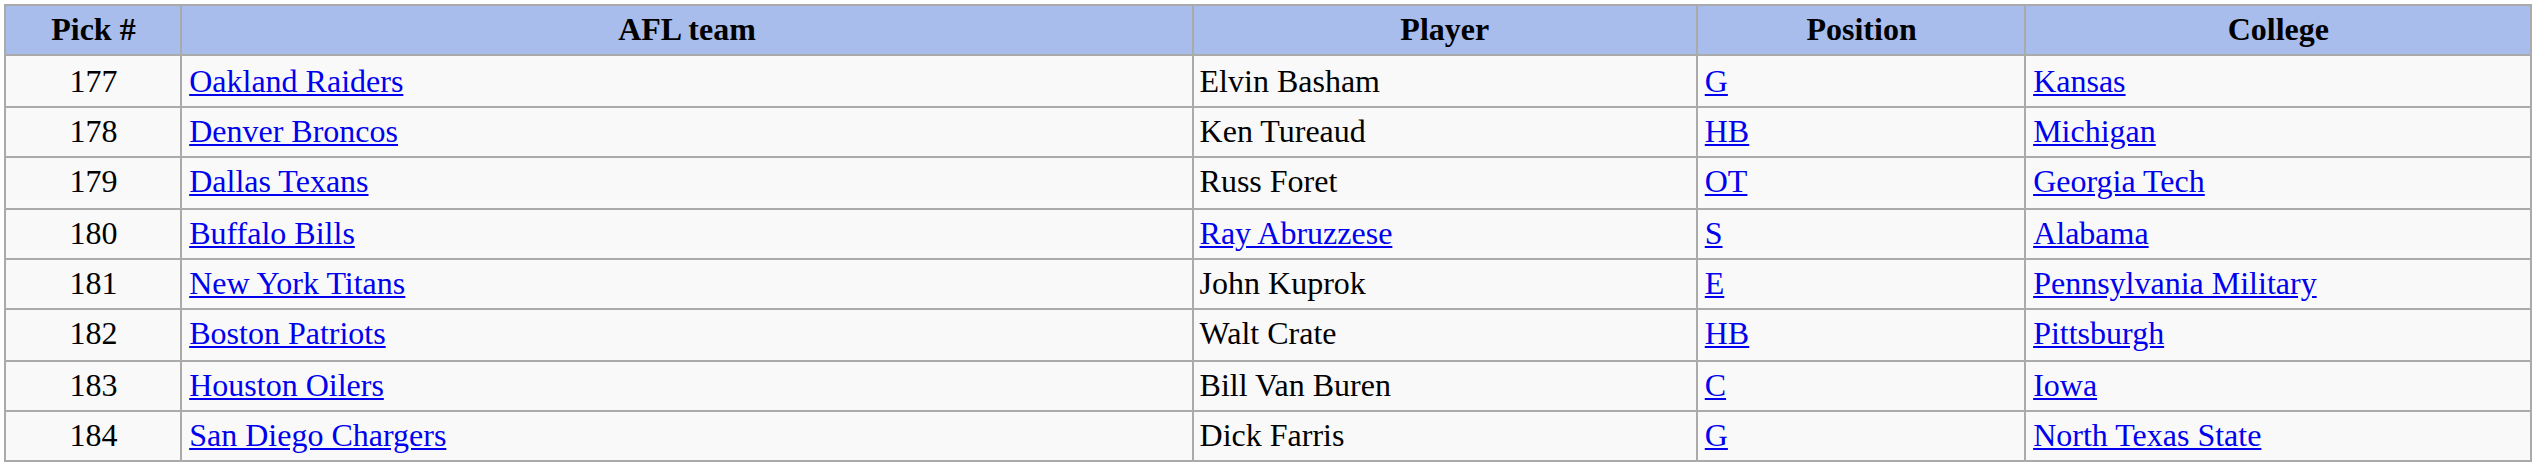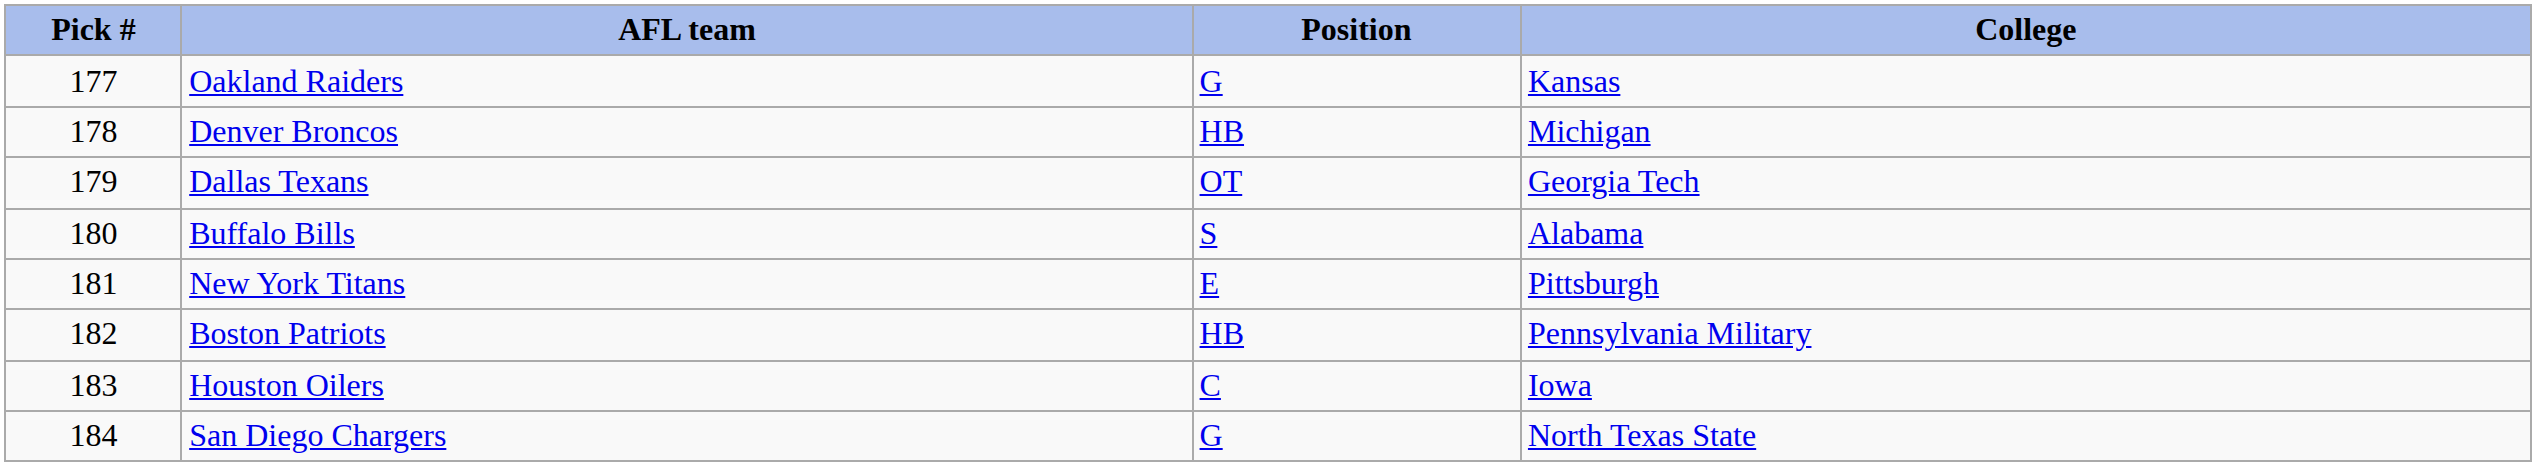- column: Player | Elvin Basham | Ken Tureaud | Russ Foret | Ray Abruzzese | John Kuprok | Walt Crate | Bill Van Buren | Dick Farris
New York Titans | College: Pennsylvania Military -> Pittsburgh
Boston Patriots | College: Pittsburgh -> Pennsylvania Military
